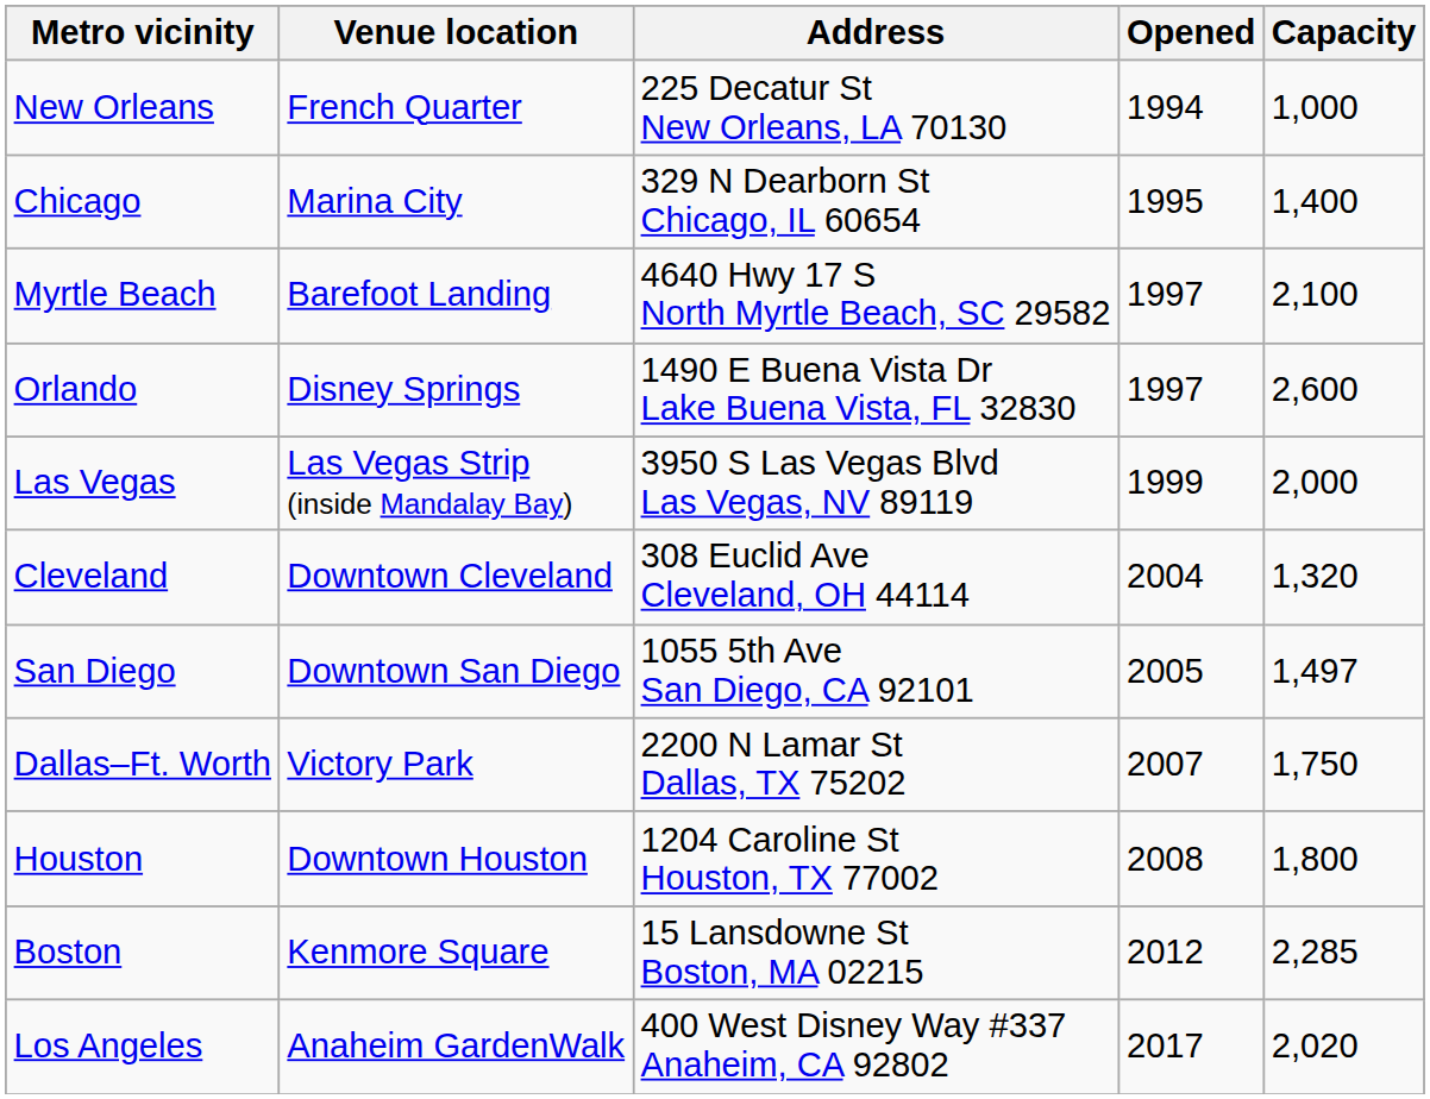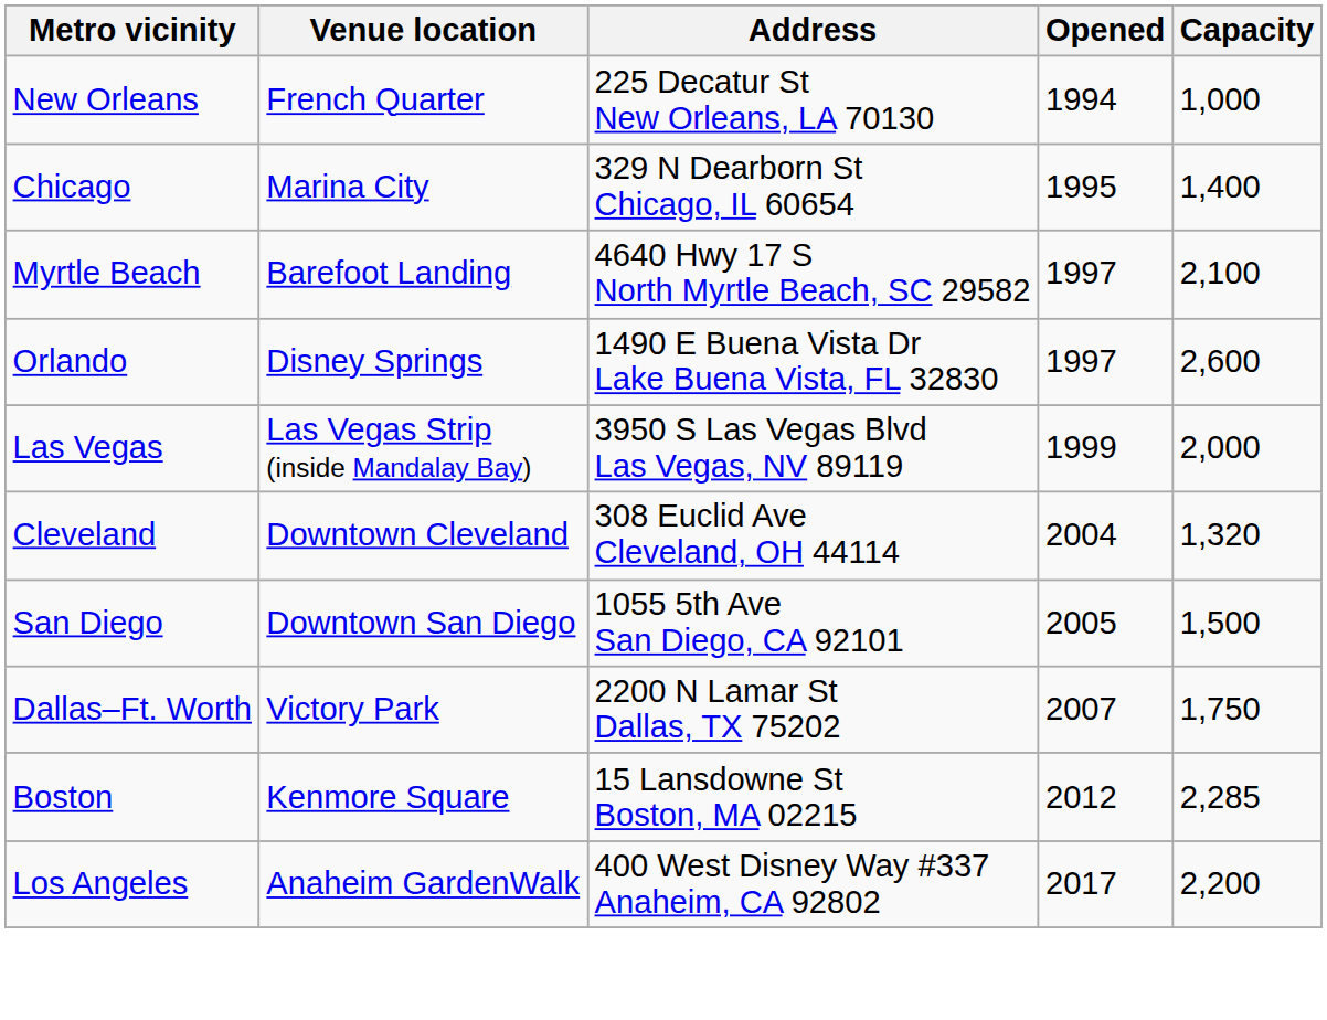San Diego | Capacity: 1,497 -> 1,500
- row: Houston | Downtown Houston | 1204 Caroline St Houston, TX 77002 | 2008 | 1,800
Los Angeles | Capacity: 2,020 -> 2,200
